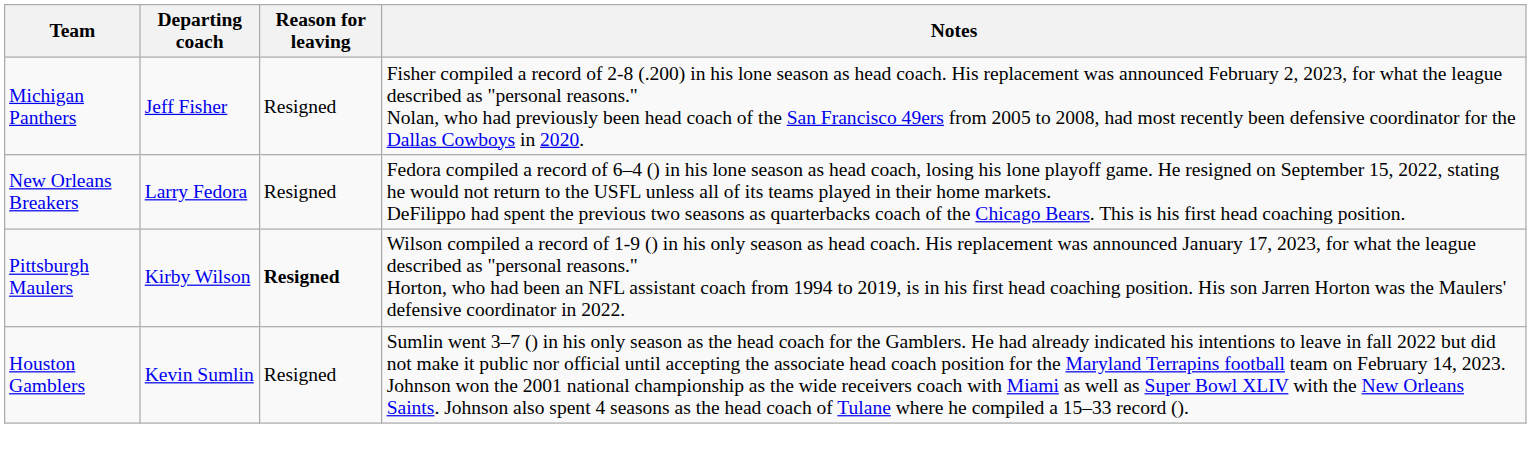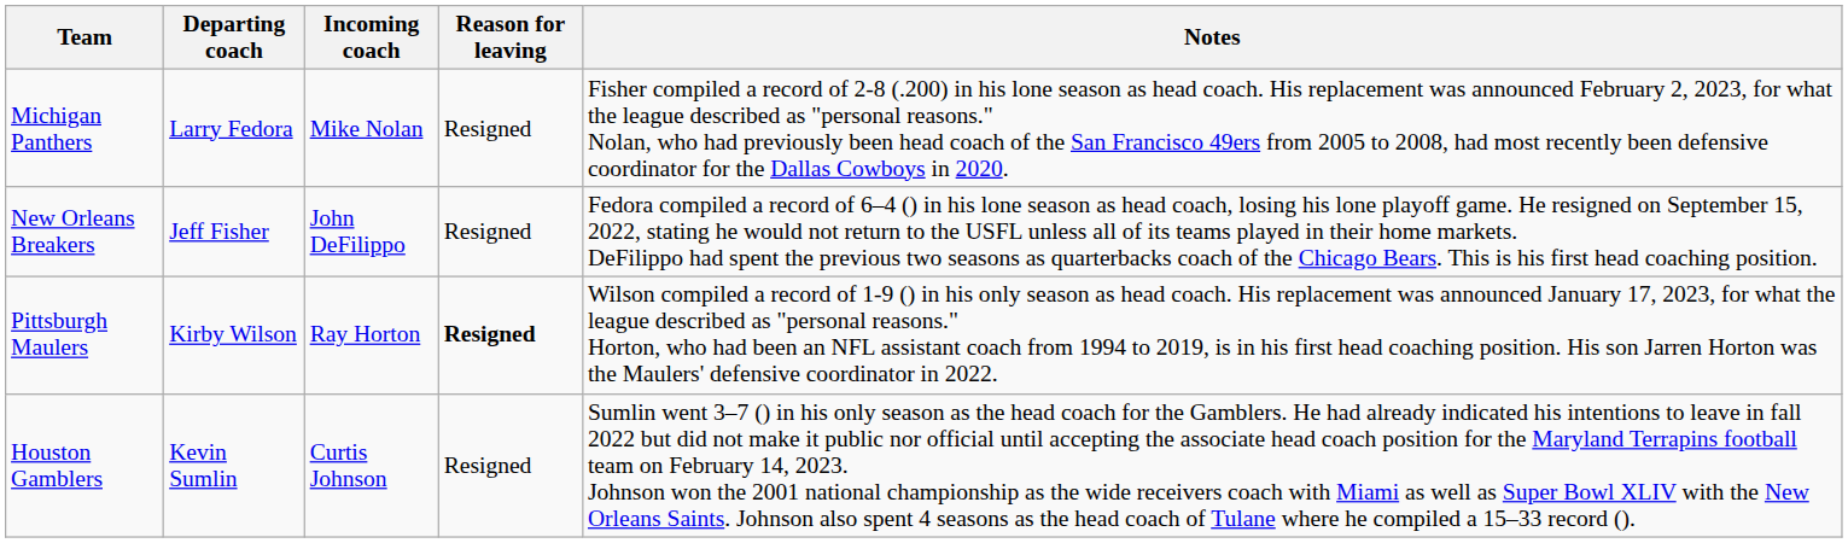+ column: Incoming coach | Mike Nolan | John DeFilippo | Ray Horton | Curtis Johnson
Michigan Panthers | Departing coach: Jeff Fisher -> Larry Fedora
New Orleans Breakers | Departing coach: Larry Fedora -> Jeff Fisher
